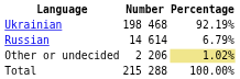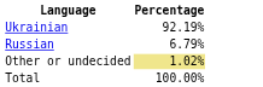- column: Number | 198 468 | 14 614 | 2 206 | 215 288
